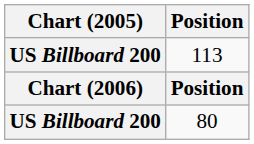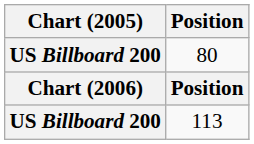rows swapped: 113 <-> 80
